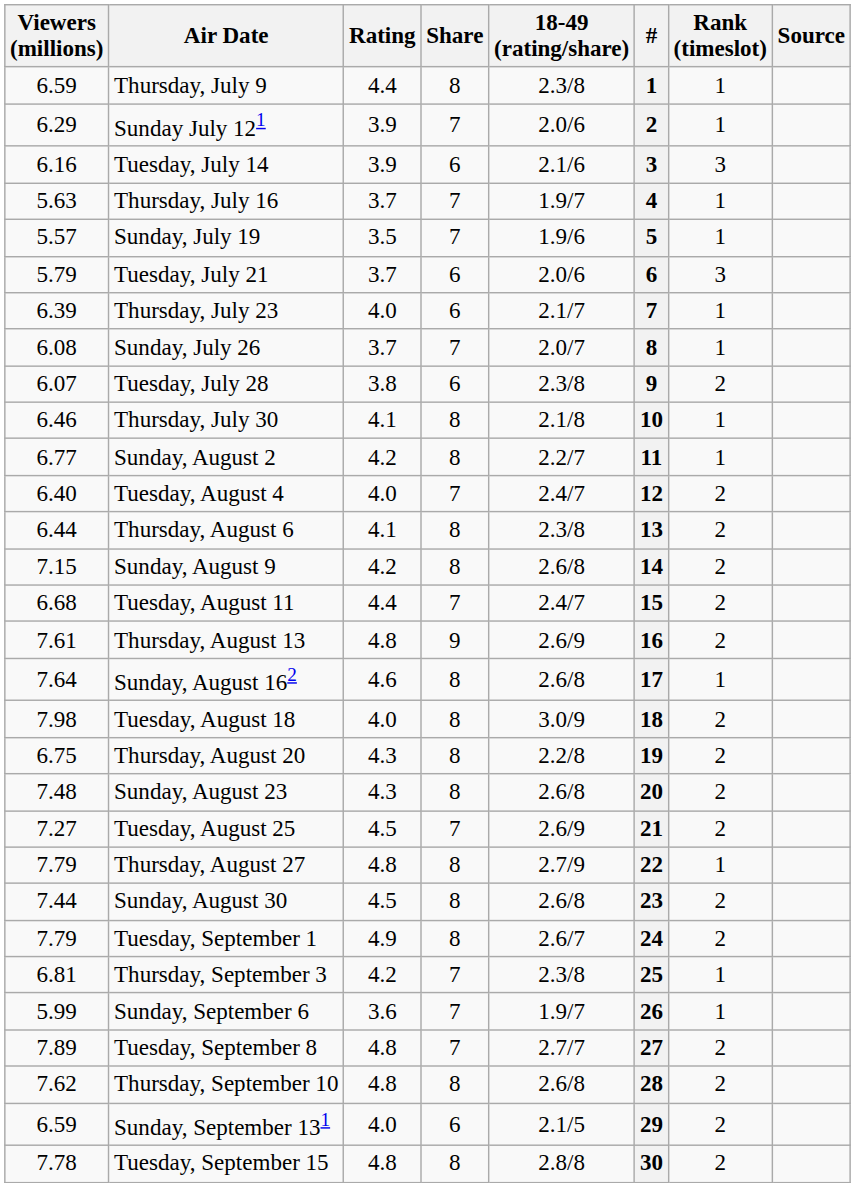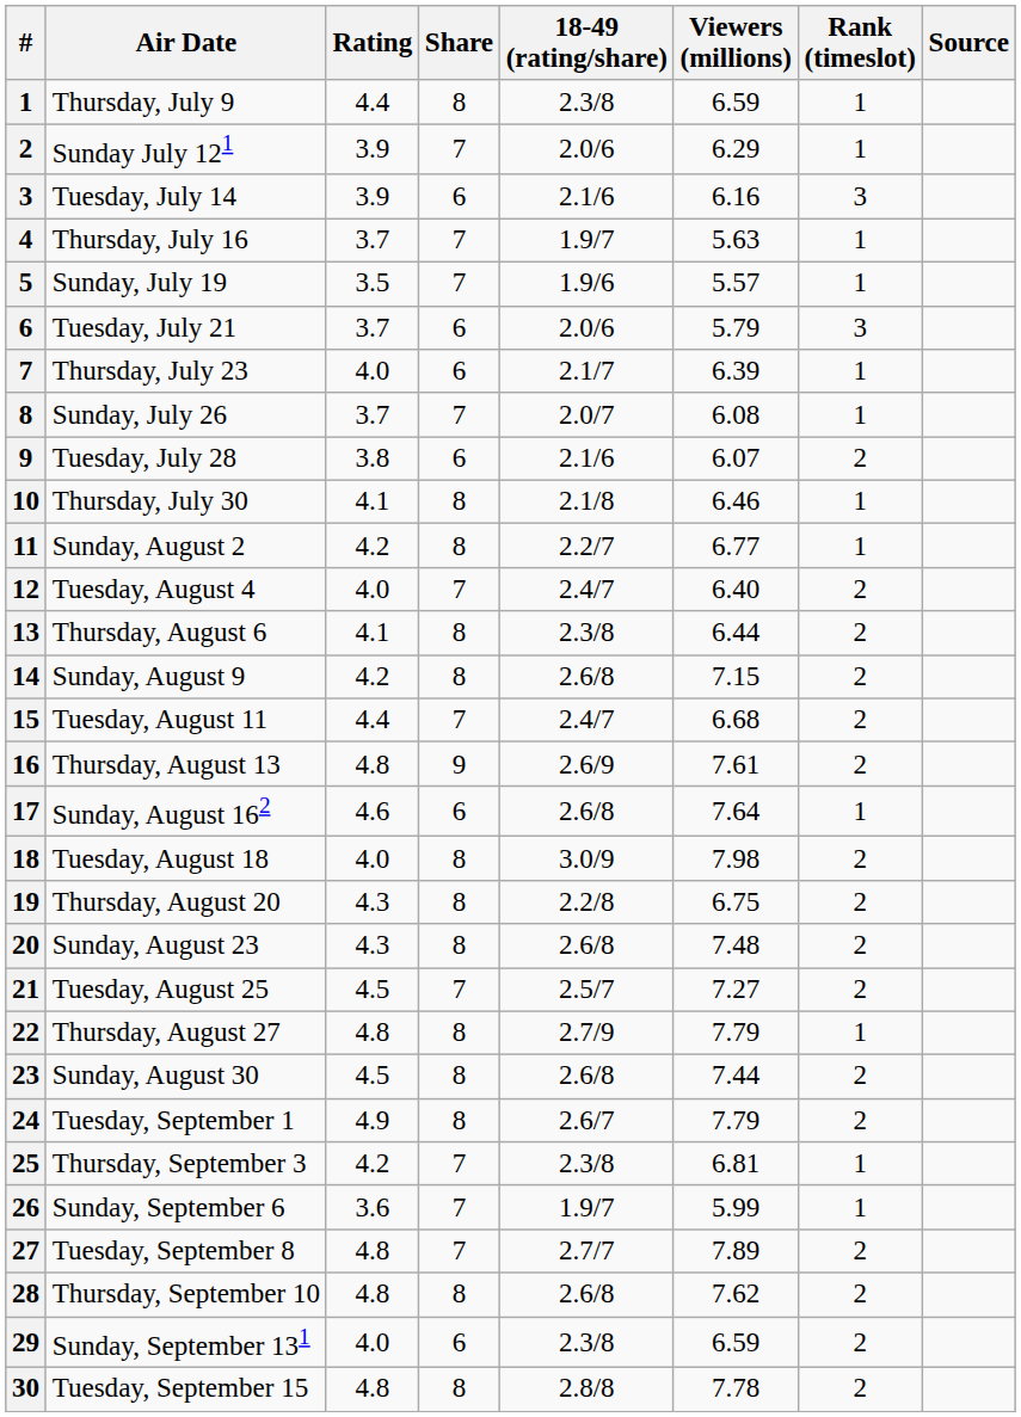columns swapped: # <-> Viewers (millions)
Tuesday, July 28 | 18-49 (rating/share): 2.3/8 -> 2.1/6
Sunday, August 162 | Share: 8 -> 6
Tuesday, August 25 | 18-49 (rating/share): 2.6/9 -> 2.5/7
Sunday, September 131 | 18-49 (rating/share): 2.1/5 -> 2.3/8
